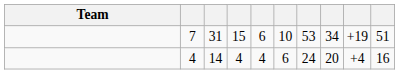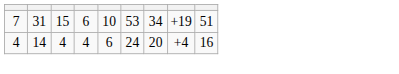- column: Team
